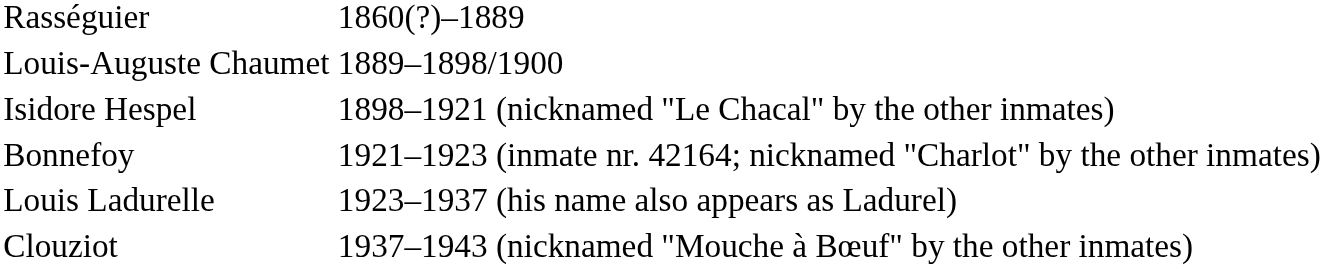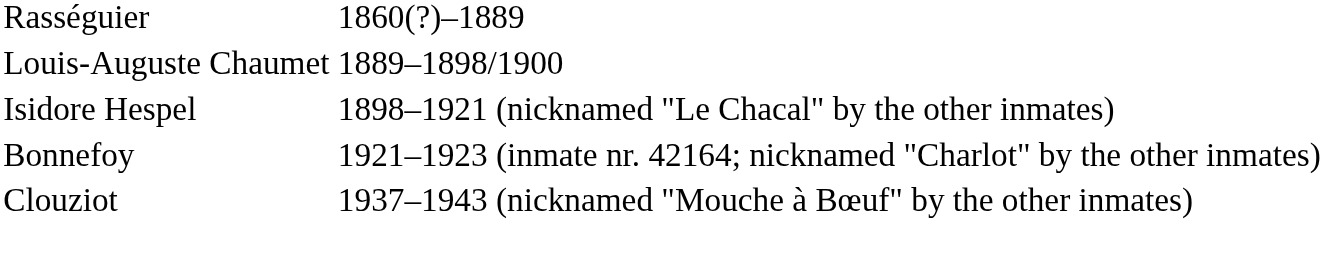- row: Louis Ladurelle | 1923–1937 (his name also appears as Ladurel)
